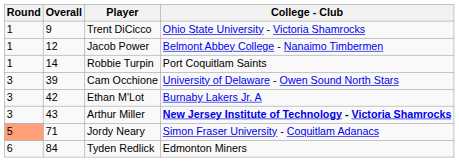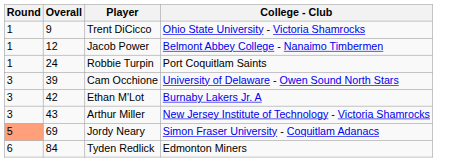Robbie Turpin | Overall: 14 -> 24
Arthur Miller | College - Club: bold -> normal
Jordy Neary | Overall: 71 -> 69
